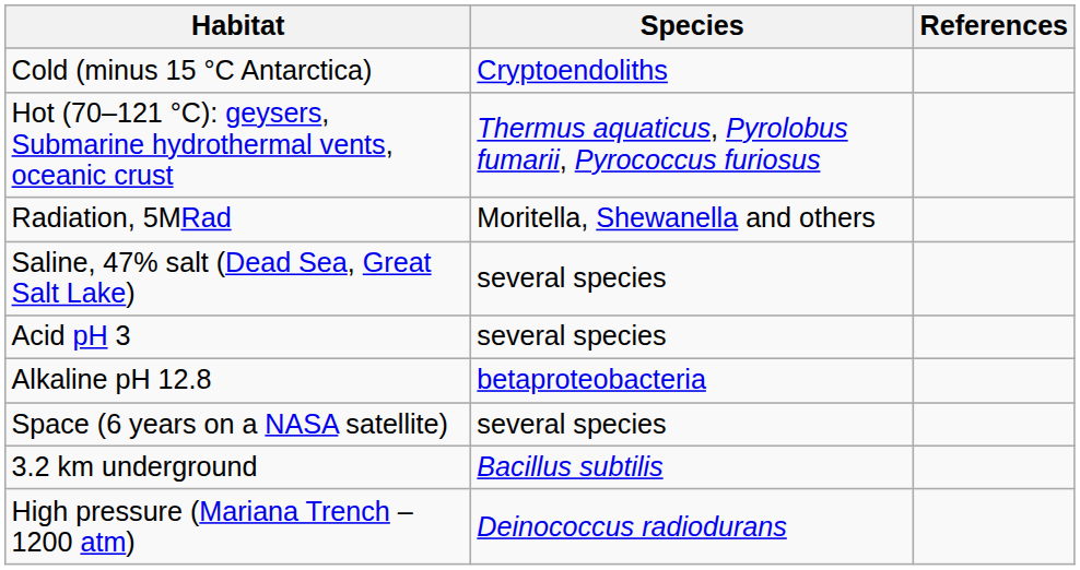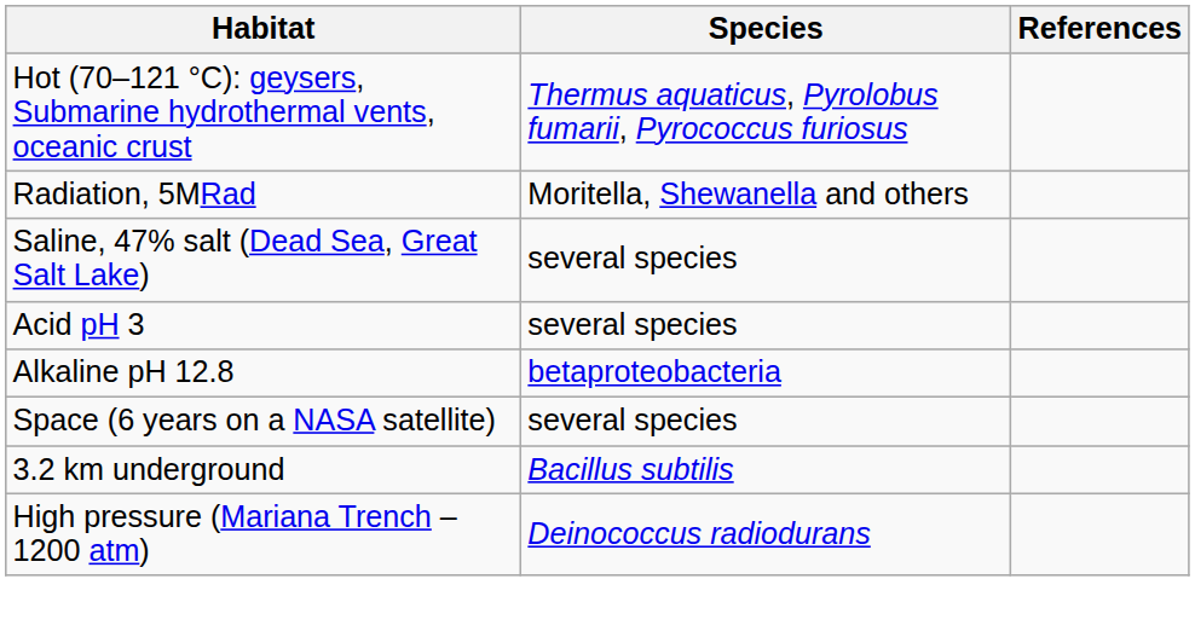- row: Cold (minus 15 °C Antarctica) | Cryptoendoliths
